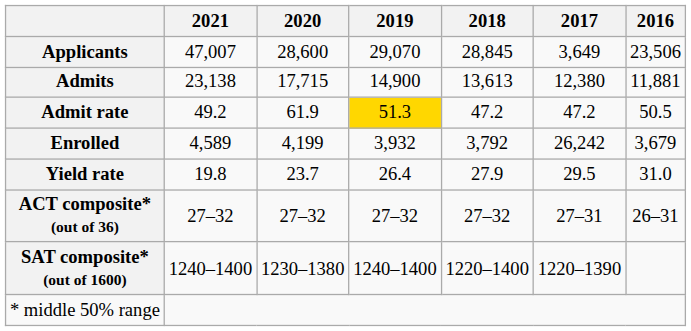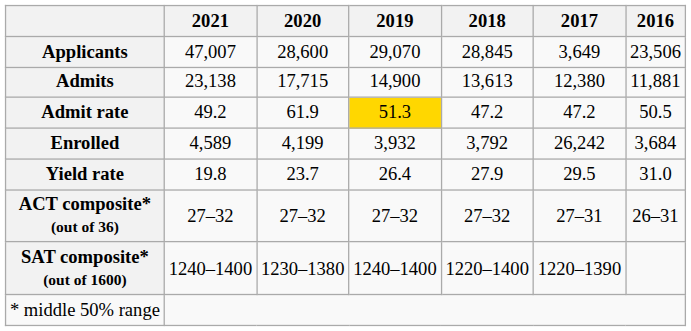Enrolled | 2016: 3,679 -> 3,684
